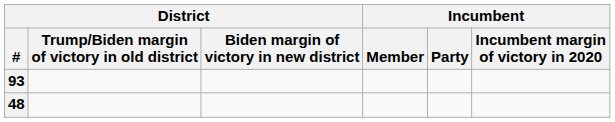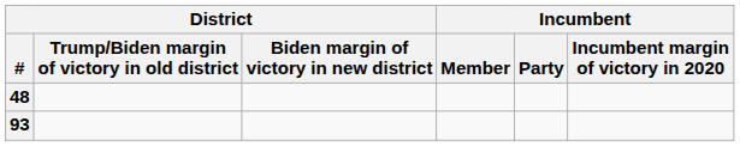rows swapped: 48 <-> 93
